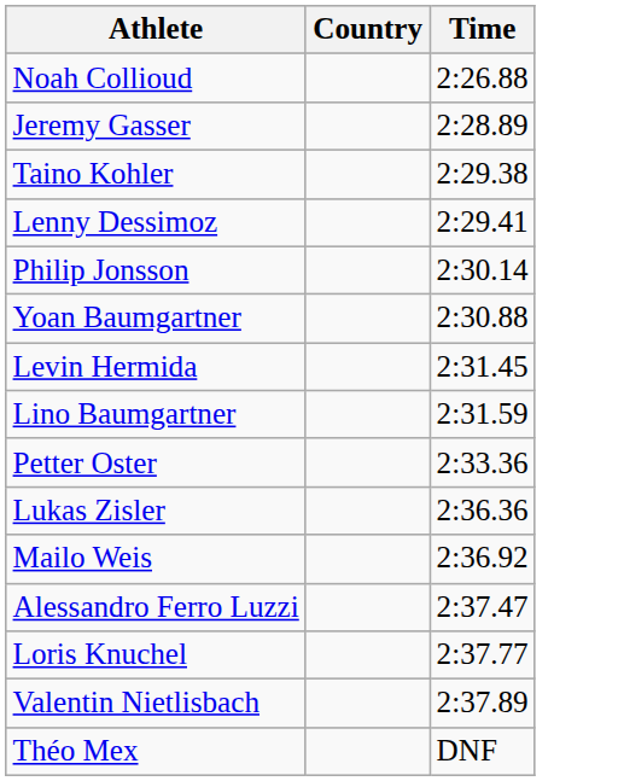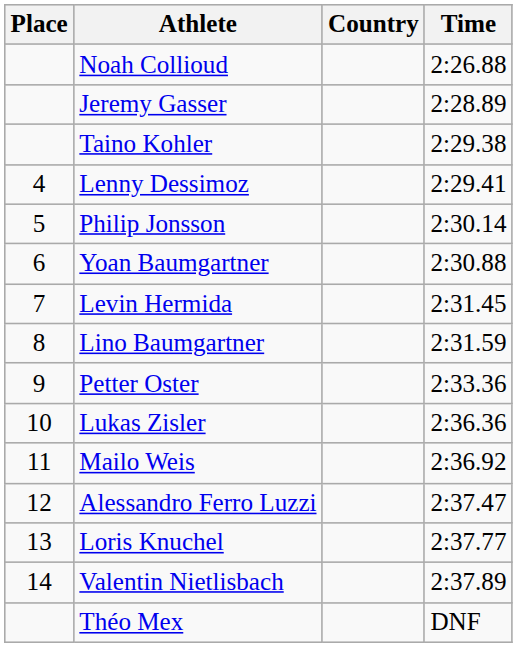+ column: Place | 4 | 5 | 6 | 7 | 8 | 9 | 10 | 11 | 12 | 13 | 14
